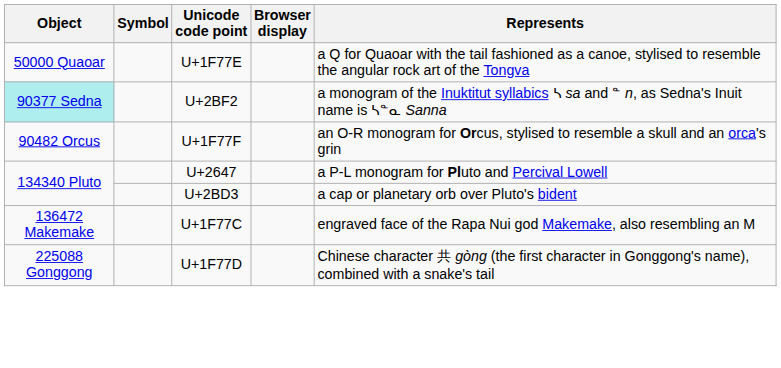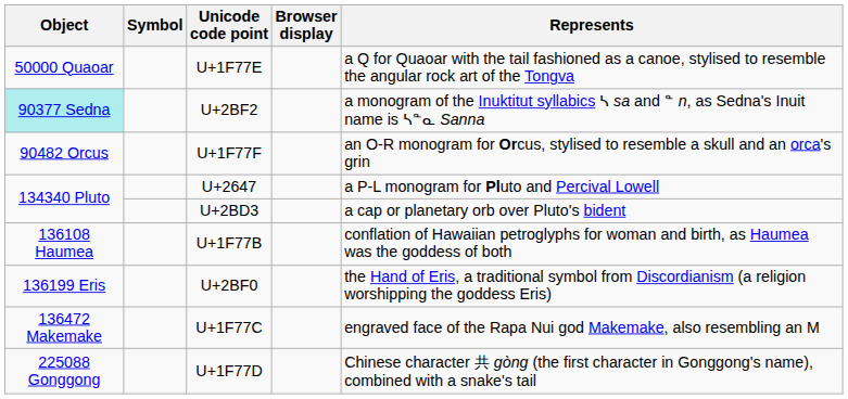+ row: 136108 Haumea | U+1F77B | conflation of Hawaiian petroglyphs for woman and birth, as Haumea was the goddess of both
+ row: 136199 Eris | U+2BF0 | the Hand of Eris, a traditional symbol from Discordianism (a religion worshipping the goddess Eris)
